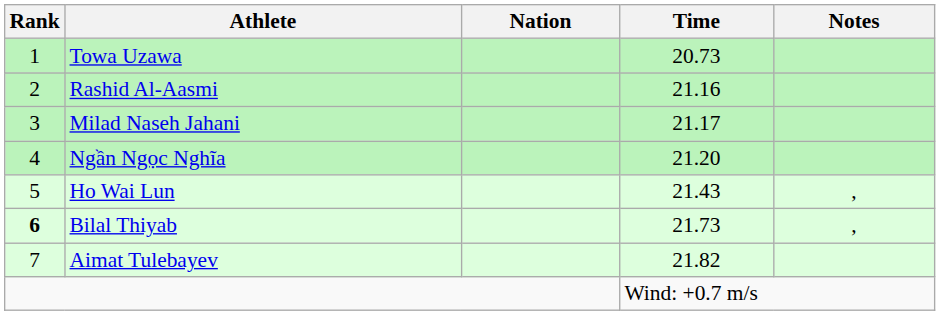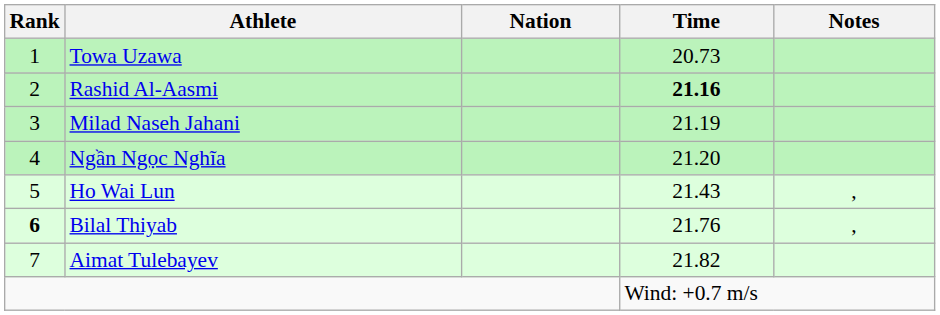Rashid Al-Aasmi | Time: normal -> bold
Milad Naseh Jahani | Time: 21.17 -> 21.19
Bilal Thiyab | Time: 21.73 -> 21.76
